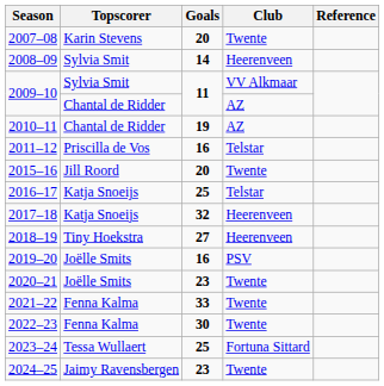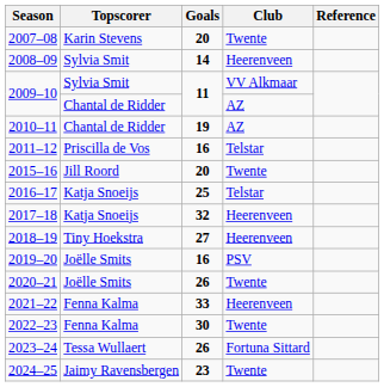2020–21 | Goals: 23 -> 26
2021–22 | Club: Twente -> Heerenveen
2023–24 | Goals: 25 -> 26
